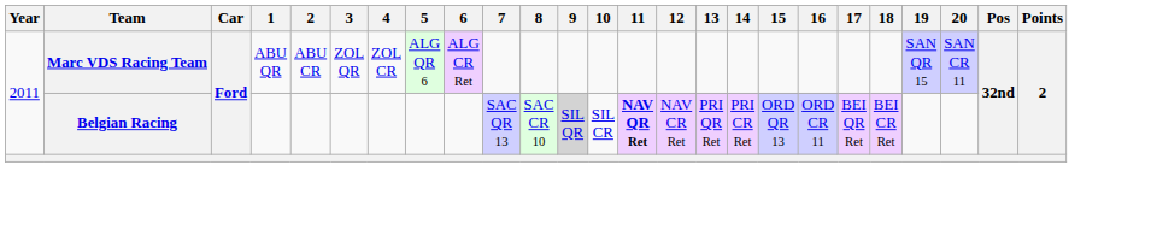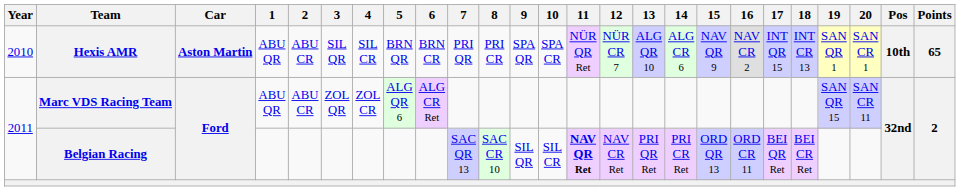+ row: 2010 | Hexis AMR | Aston Martin | ABU QR | ABU CR | SIL QR | SIL CR | BRN QR | BRN CR | PRI QR | PRI CR | SPA QR | SPA CR | NÜR QR Ret | NÜR CR 7 | ALG QR 10 | ALG CR 6 | NAV QR 9 | NAV CR 2 | INT QR 15 | INT CR 13 | SAN QR 1 | SAN CR 1 | 10th | 65
Belgian Racing | 9: lightgrey background -> no background
